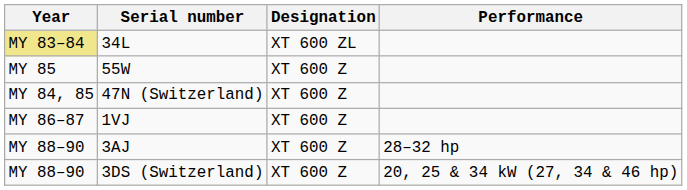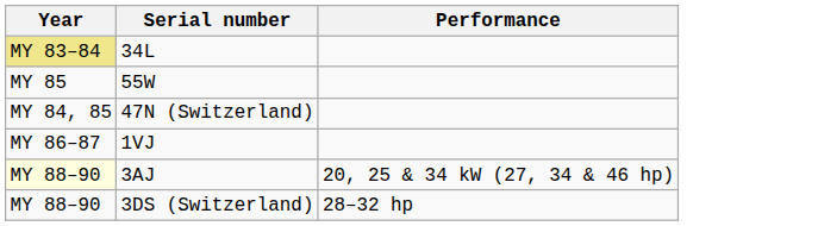- column: Designation | XT 600 ZL | XT 600 Z | XT 600 Z | XT 600 Z | XT 600 Z | XT 600 Z
3AJ | Year: no background -> lightyellow background
3AJ | Performance: 28–32 hp -> 20, 25 & 34 kW (27, 34 & 46 hp)
3DS (Switzerland) | Performance: 20, 25 & 34 kW (27, 34 & 46 hp) -> 28–32 hp
